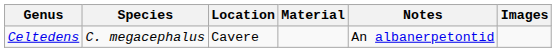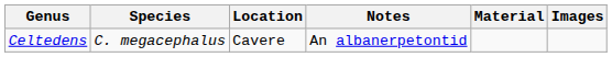columns swapped: Material <-> Notes
